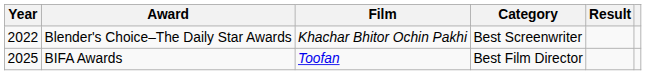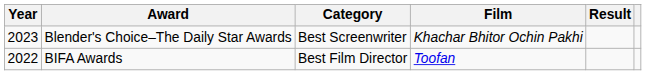columns swapped: Category <-> Film
Blender's Choice–The Daily Star Awards | Year: 2022 -> 2023
BIFA Awards | Year: 2025 -> 2022
